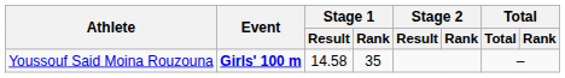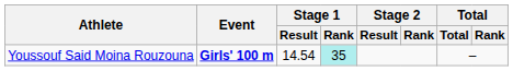Youssouf Said Moina Rouzouna | Stage 1 / Result: 14.58 -> 14.54
Youssouf Said Moina Rouzouna | Stage 1 / Rank: no background -> paleturquoise background
